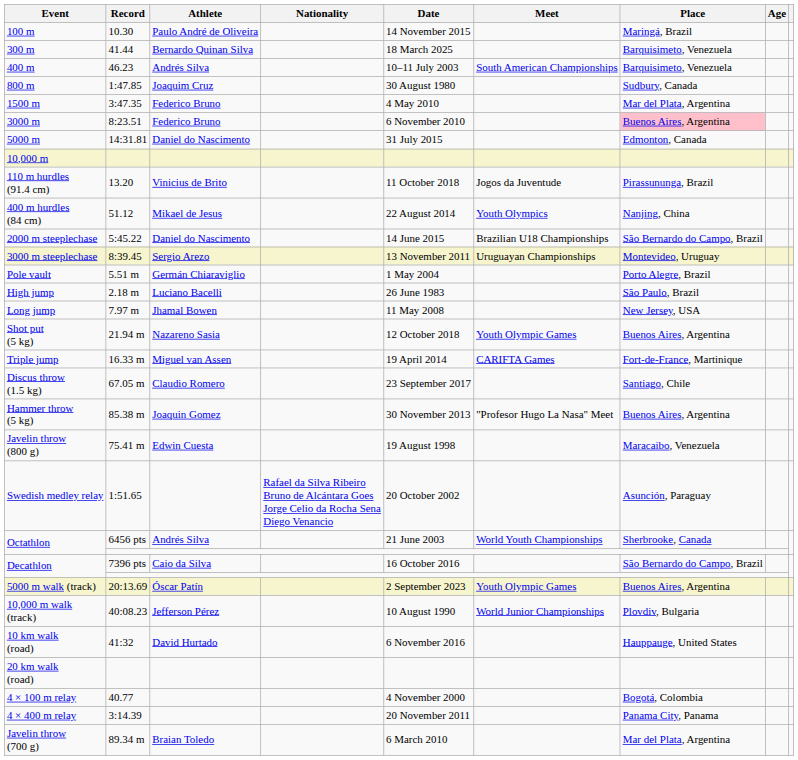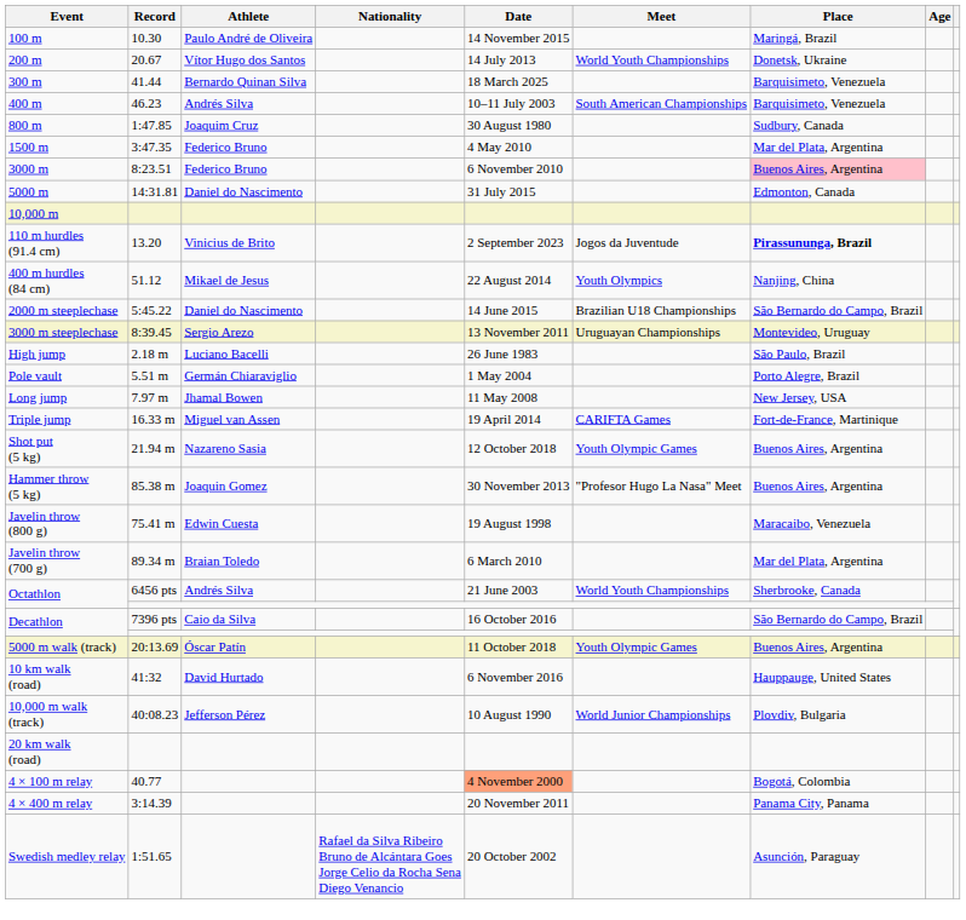+ row: 200 m | 20.67 | Vítor Hugo dos Santos | 14 July 2013 | World Youth Championships | Donetsk, Ukraine
110 m hurdles (91.4 cm) | Date: 11 October 2018 -> 2 September 2023
110 m hurdles (91.4 cm) | Place: normal -> bold
rows swapped: High jump <-> Pole vault
rows swapped: Triple jump <-> Shot put (5 kg)
- row: Discus throw (1.5 kg) | 67.05 m | Claudio Romero | 23 September 2017 | Santiago, Chile
rows swapped: Javelin throw (700 g) <-> Swedish medley relay
5000 m walk (track) | Date: 2 September 2023 -> 11 October 2018
rows swapped: 10,000 m walk (track) <-> 10 km walk (road)
4 × 100 m relay | Date: no background -> lightsalmon background
